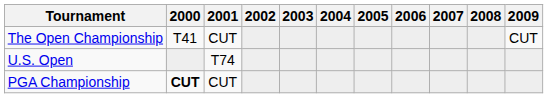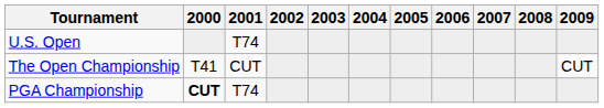rows swapped: U.S. Open <-> The Open Championship
PGA Championship | 2001: CUT -> T74
